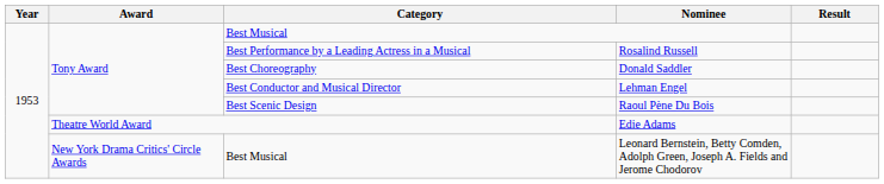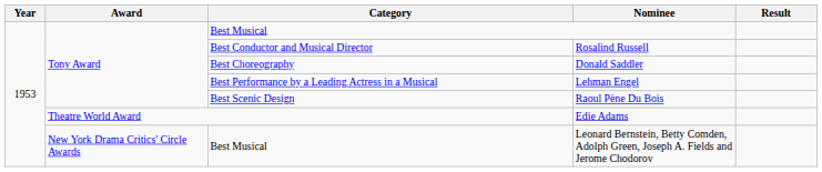Rosalind Russell | Category: Best Performance by a Leading Actress in a Musical -> Best Conductor and Musical Director
Lehman Engel | Category: Best Conductor and Musical Director -> Best Performance by a Leading Actress in a Musical
